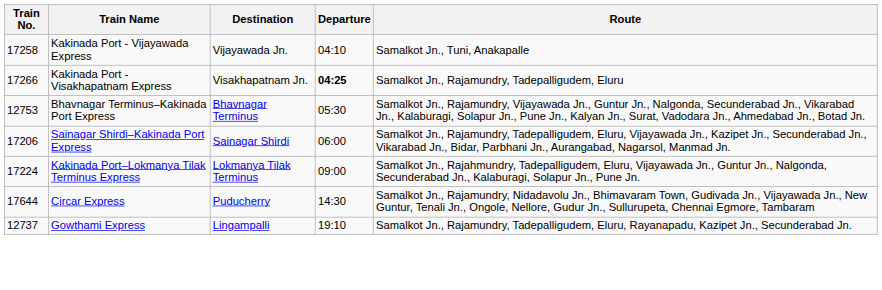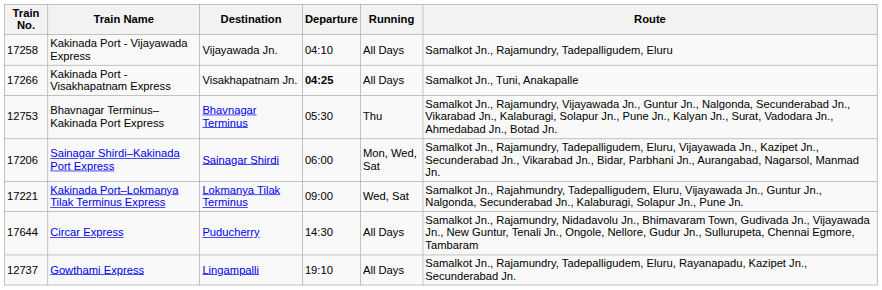+ column: Running | All Days | All Days | Thu | Mon, Wed, Sat | Wed, Sat | All Days | All Days
Kakinada Port - Vijayawada Express | Route: Samalkot Jn., Tuni, Anakapalle -> Samalkot Jn., Rajamundry, Tadepalligudem, Eluru
Kakinada Port - Visakhapatnam Express | Route: Samalkot Jn., Rajamundry, Tadepalligudem, Eluru -> Samalkot Jn., Tuni, Anakapalle
Kakinada Port–Lokmanya Tilak Terminus Express | Train No.: 17224 -> 17221
